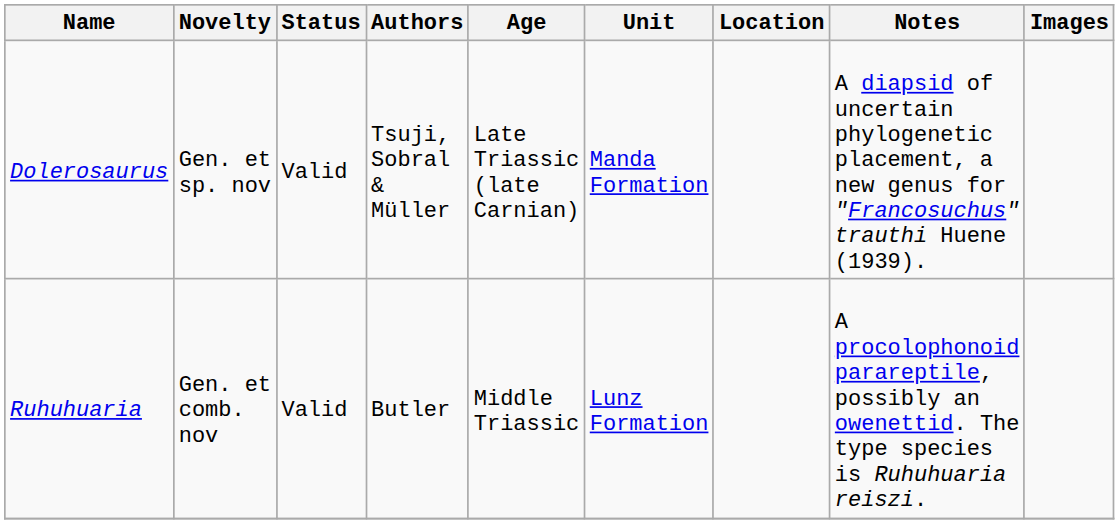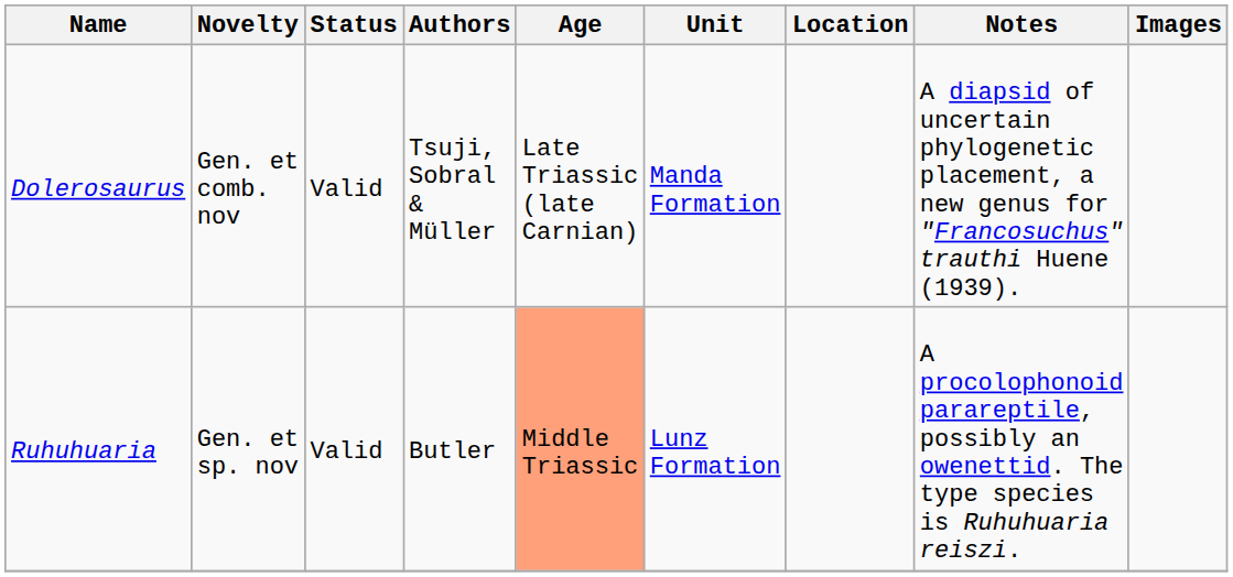Dolerosaurus | Novelty: Gen. et sp. nov -> Gen. et comb. nov
Ruhuhuaria | Novelty: Gen. et comb. nov -> Gen. et sp. nov
Ruhuhuaria | Age: no background -> lightsalmon background
